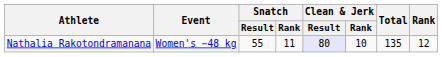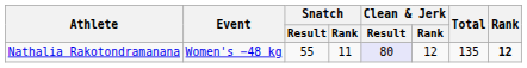Nathalia Rakotondramanana | Clean & Jerk / Rank: 10 -> 12
Nathalia Rakotondramanana | Rank: normal -> bold
